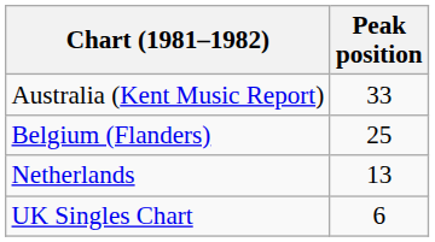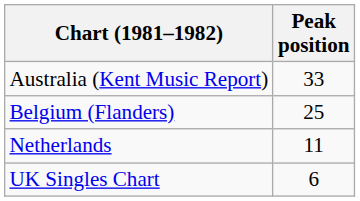Netherlands | Peak position: 13 -> 11
